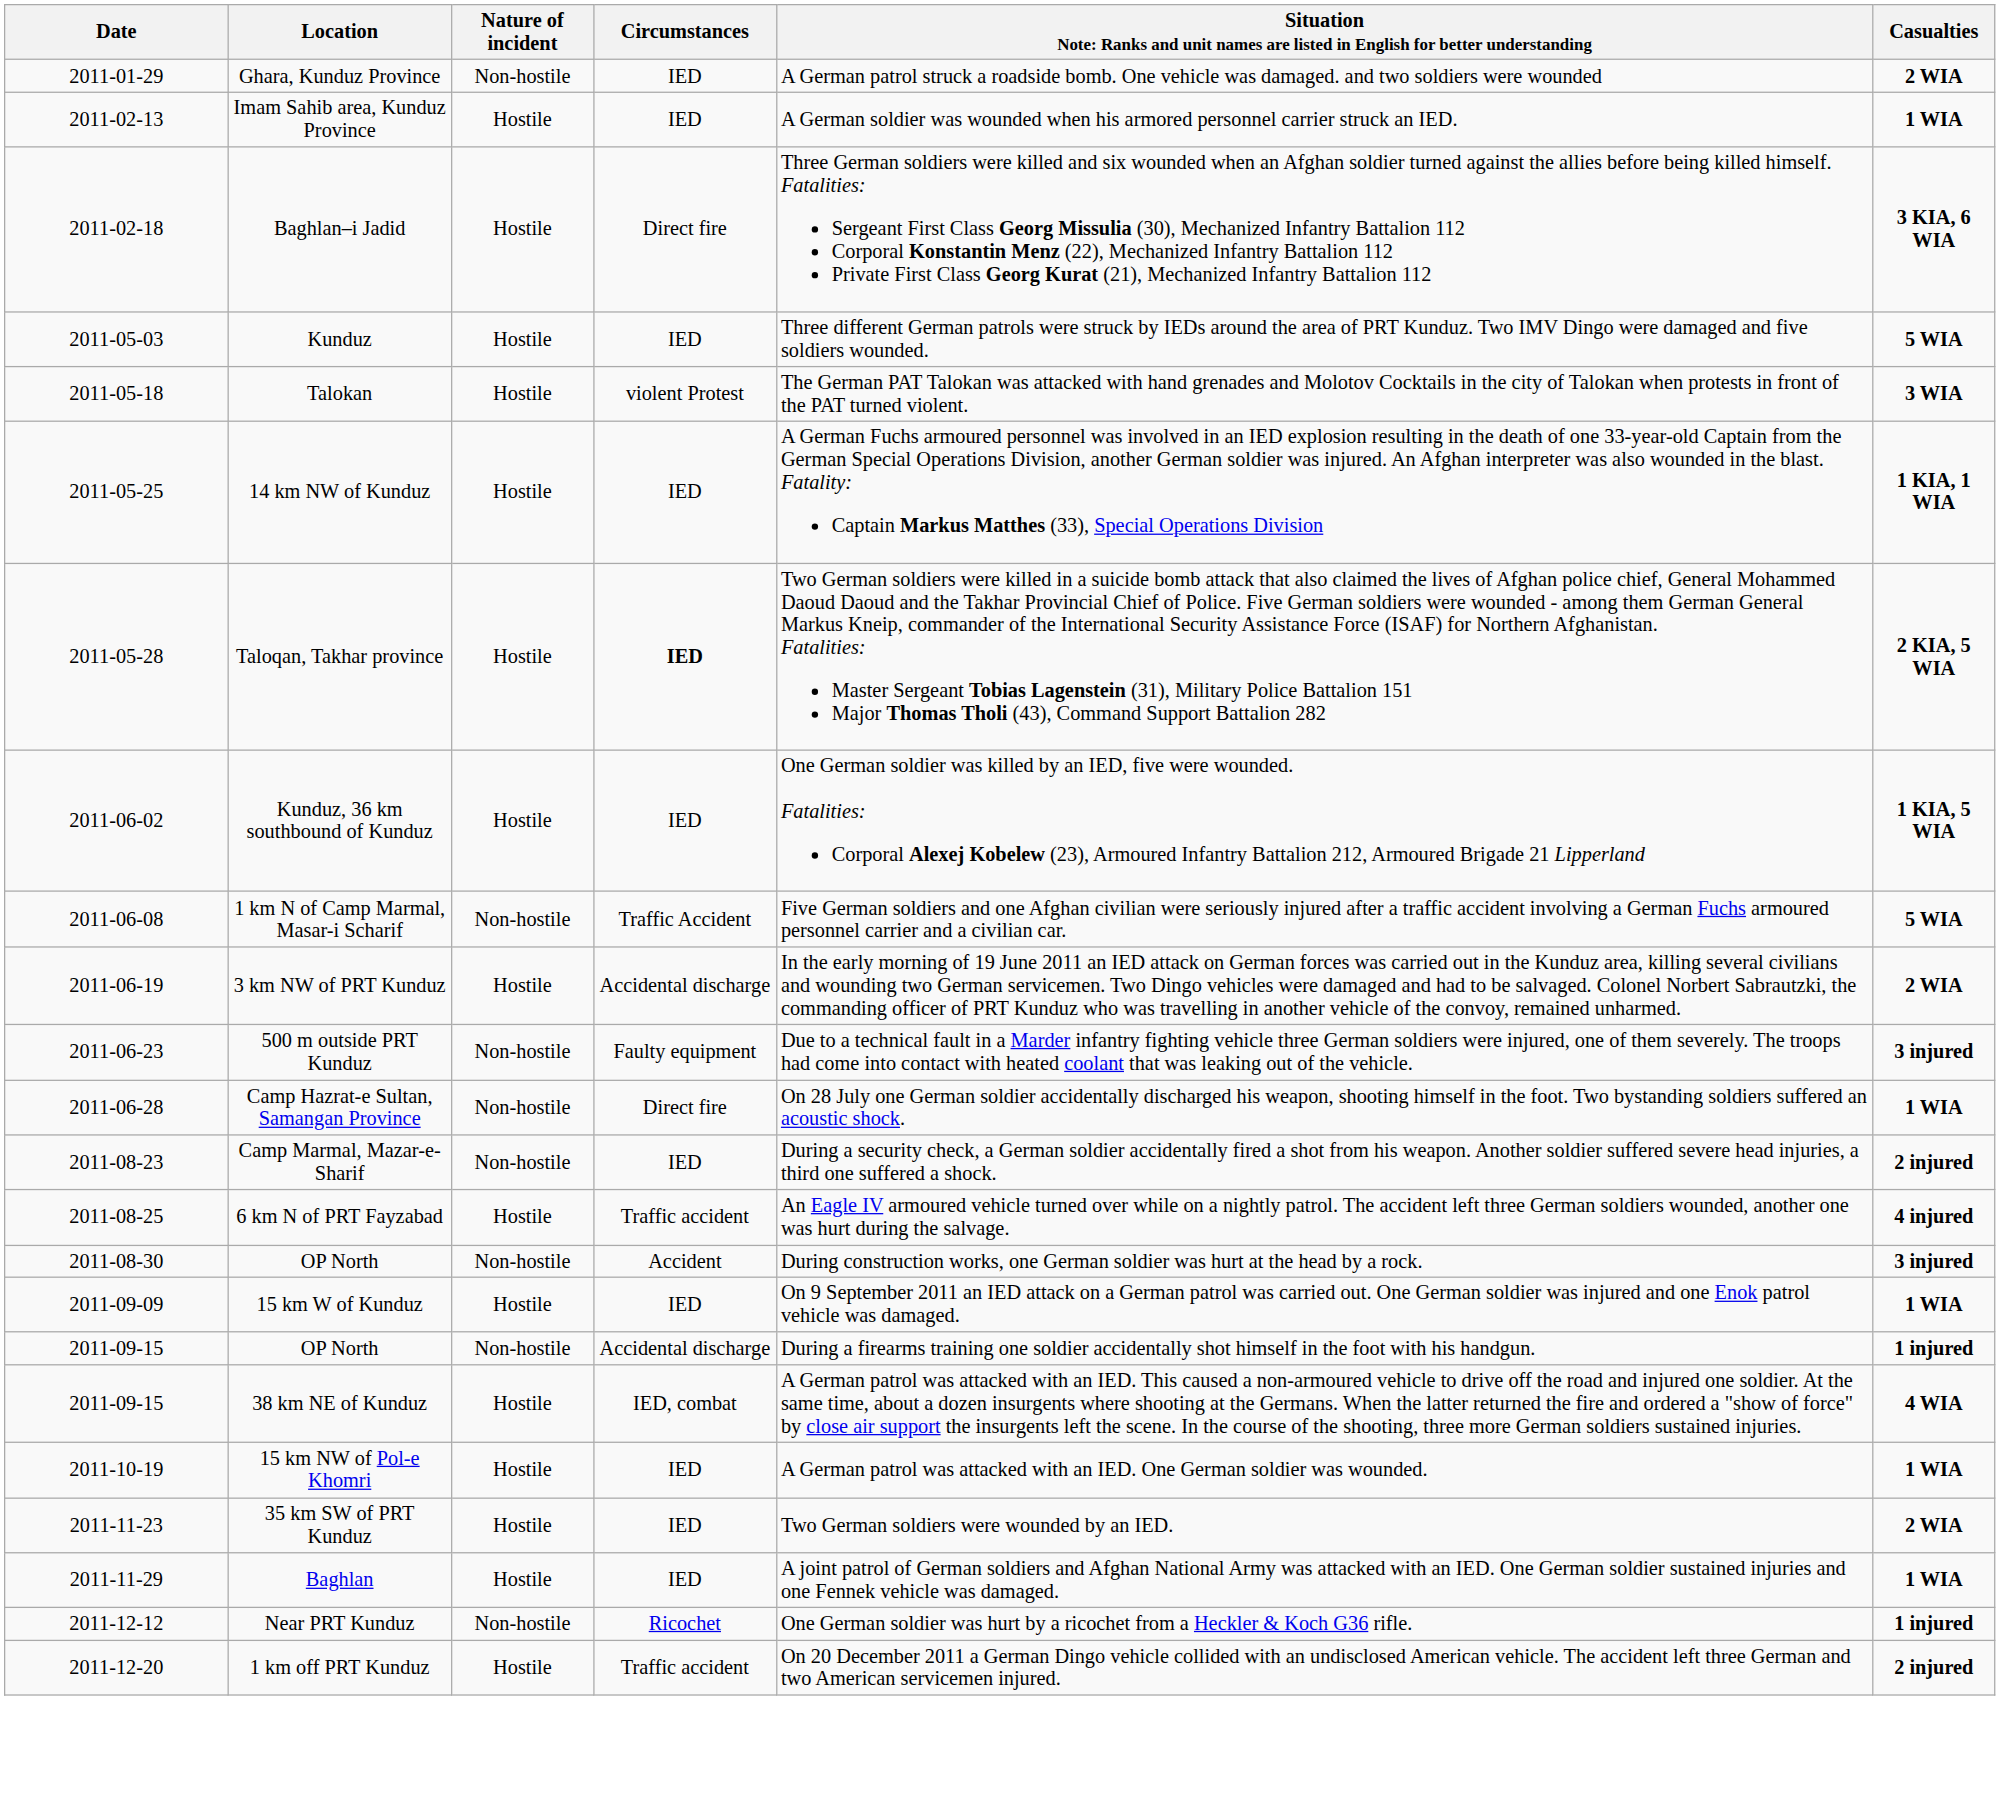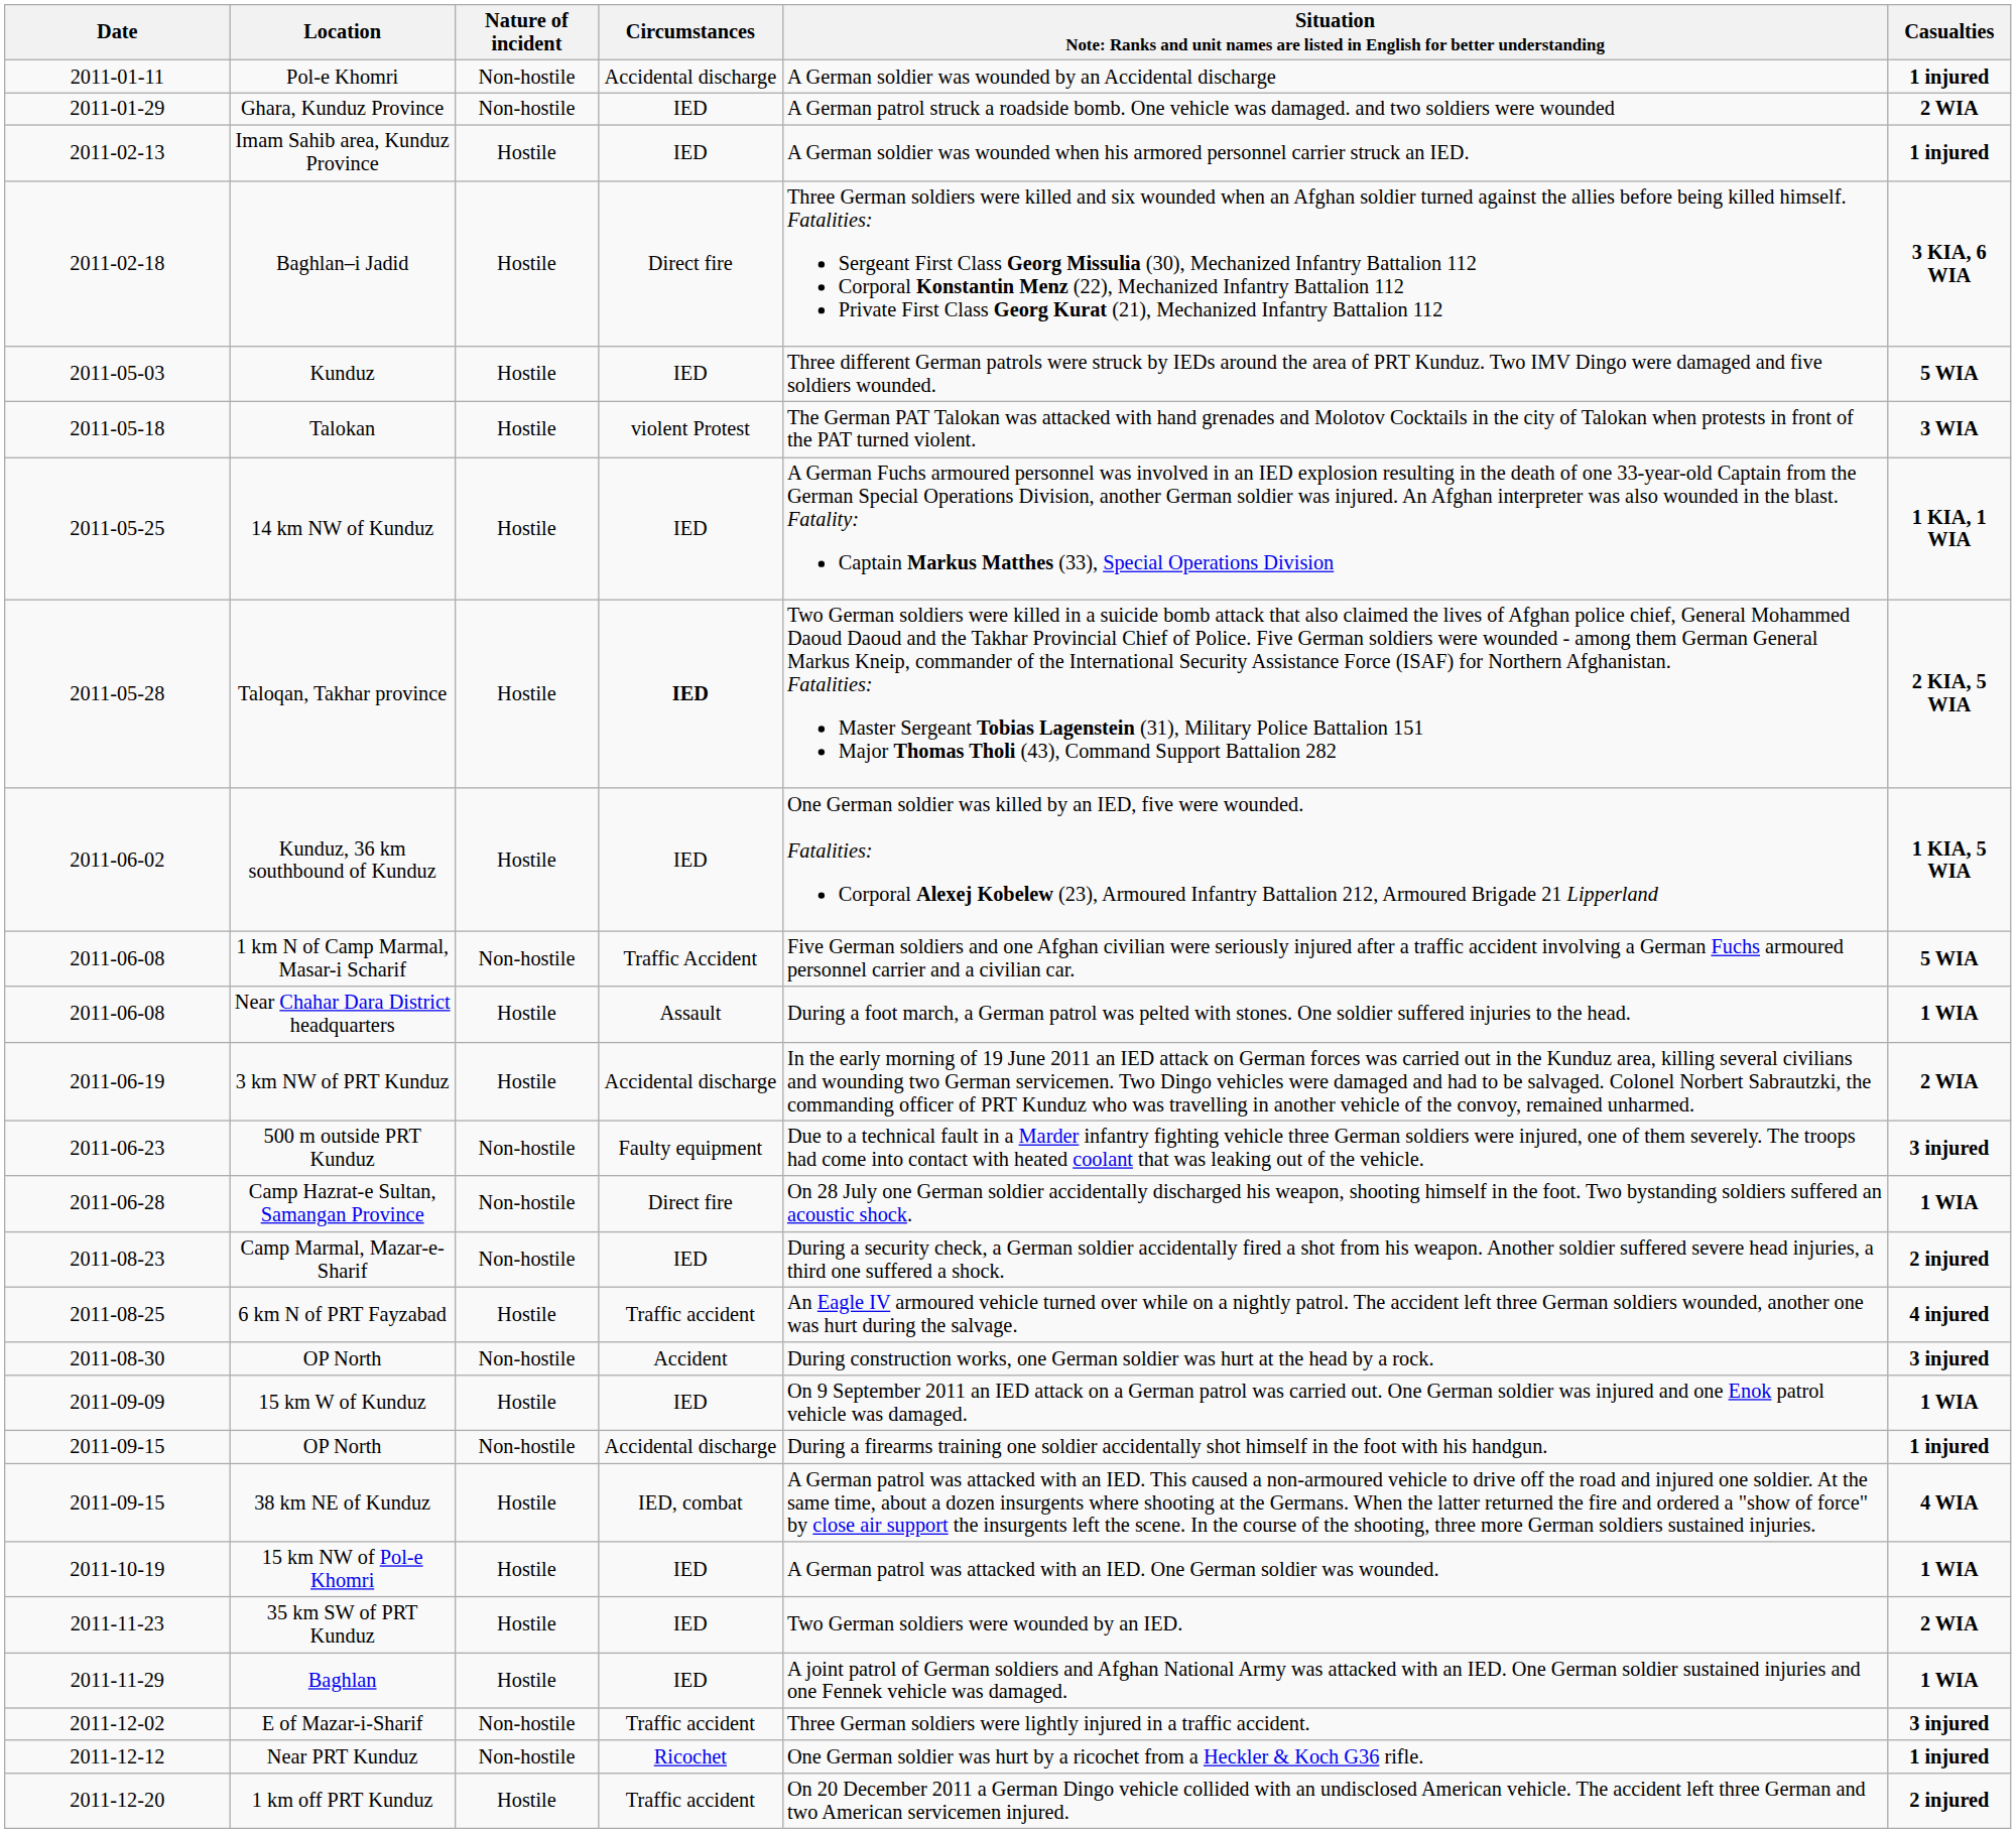+ row: 2011-01-11 | Pol-e Khomri | Non-hostile | Accidental discharge | A German soldier was wounded by an Accidental discharge | 1 injured
Imam Sahib area, Kunduz Province | Casualties: 1 WIA -> 1 injured
+ row: 2011-06-08 | Near Chahar Dara District headquarters | Hostile | Assault | During a foot march, a German patrol was pelted with stones. One soldier suffered injuries to the head. | 1 WIA
+ row: 2011-12-02 | E of Mazar-i-Sharif | Non-hostile | Traffic accident | Three German soldiers were lightly injured in a traffic accident. | 3 injured
